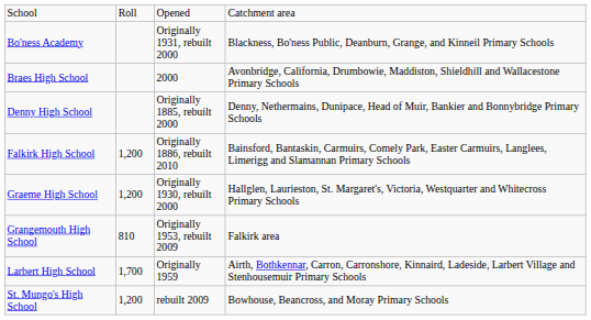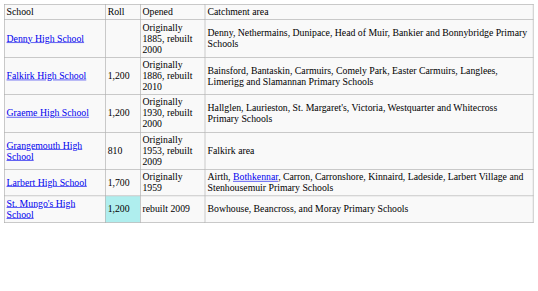- row: Bo'ness Academy | Originally 1931, rebuilt 2000 | Blackness, Bo'ness Public, Deanburn, Grange, and Kinneil Primary Schools
- row: Braes High School | 2000 | Avonbridge, California, Drumbowie, Maddiston, Shieldhill and Wallacestone Primary Schools
St. Mungo's High School | column 2: no background -> paleturquoise background
